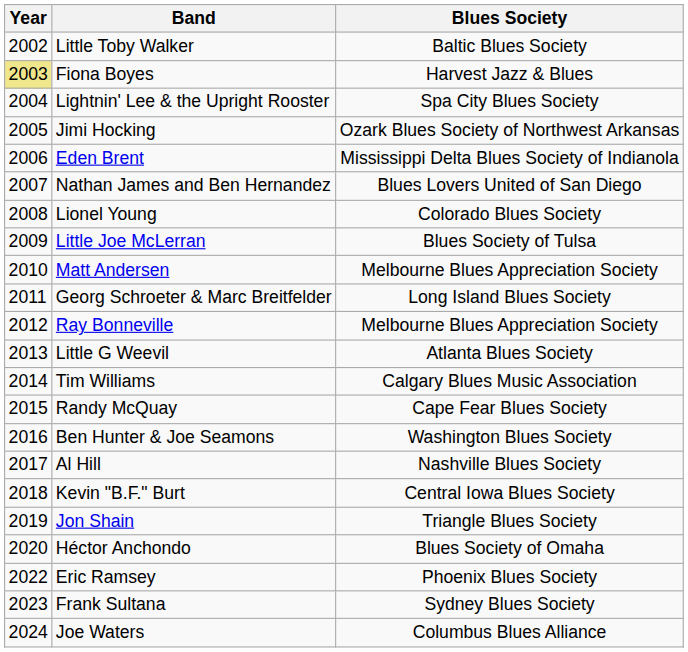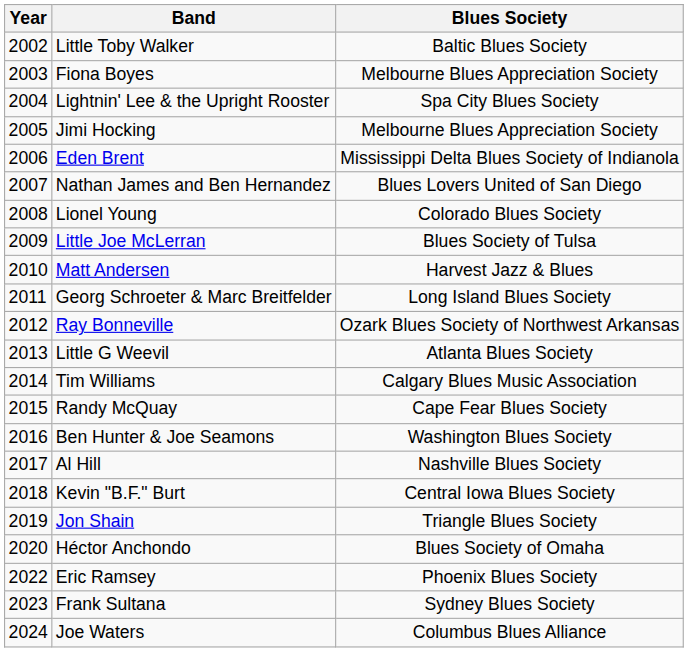Fiona Boyes | Year: khaki background -> no background
Fiona Boyes | Blues Society: Harvest Jazz & Blues -> Melbourne Blues Appreciation Society
Jimi Hocking | Blues Society: Ozark Blues Society of Northwest Arkansas -> Melbourne Blues Appreciation Society
Matt Andersen | Blues Society: Melbourne Blues Appreciation Society -> Harvest Jazz & Blues
Ray Bonneville | Blues Society: Melbourne Blues Appreciation Society -> Ozark Blues Society of Northwest Arkansas
